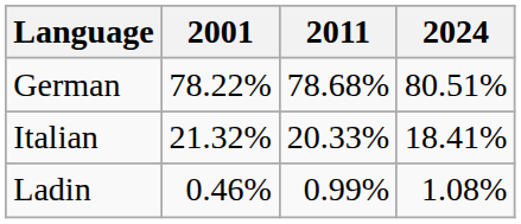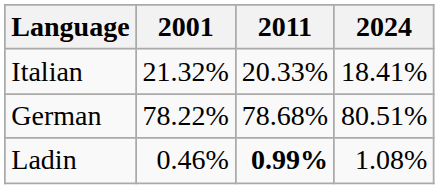rows swapped: German <-> Italian
Ladin | 2011: normal -> bold
